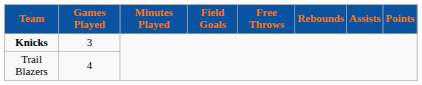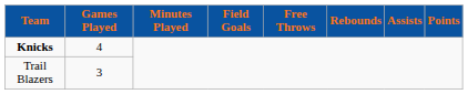Knicks | Games Played: 3 -> 4
Trail Blazers | Games Played: 4 -> 3
